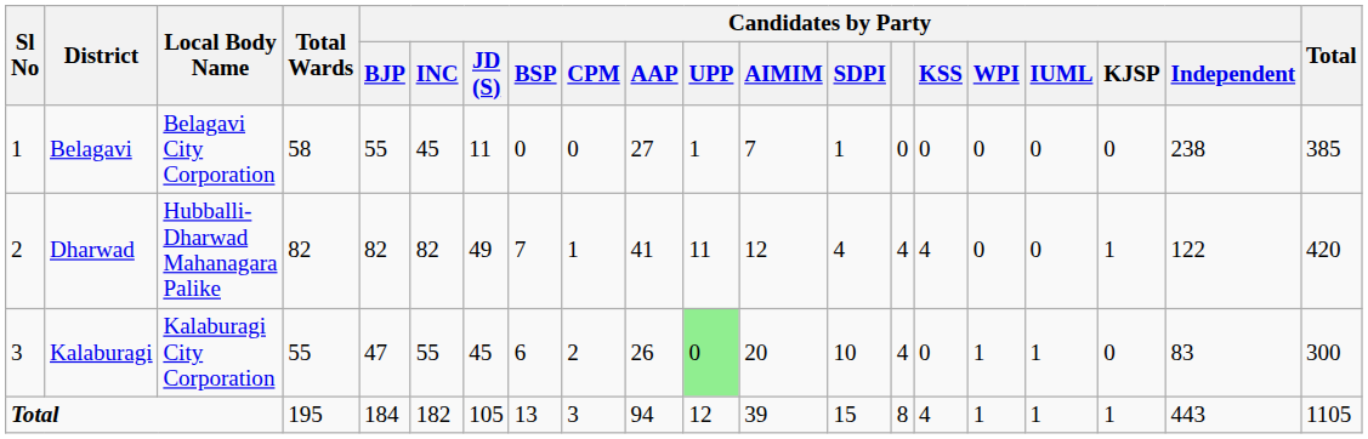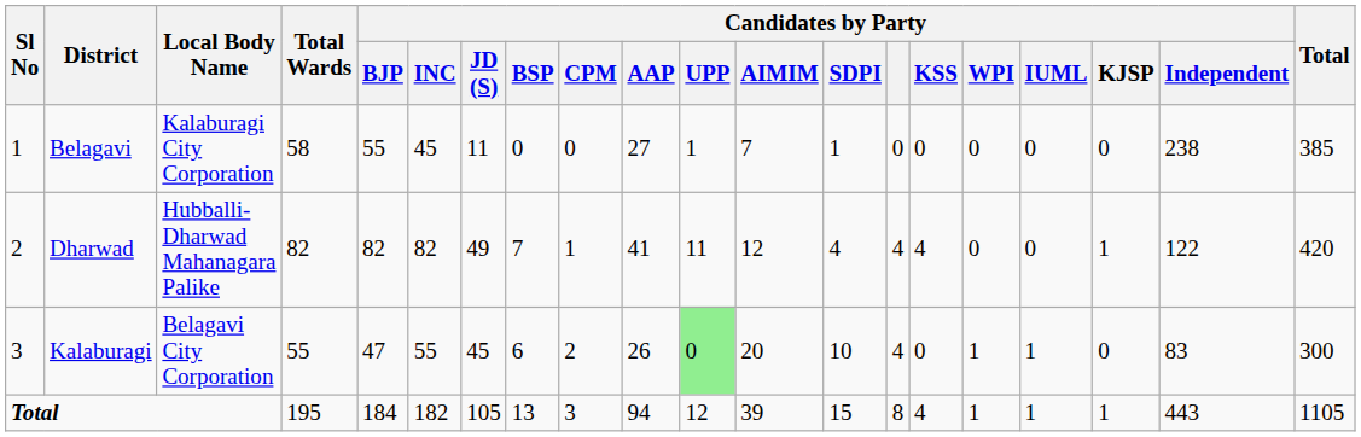Belagavi | Local Body Name: Belagavi City Corporation -> Kalaburagi City Corporation
Kalaburagi | Local Body Name: Kalaburagi City Corporation -> Belagavi City Corporation
